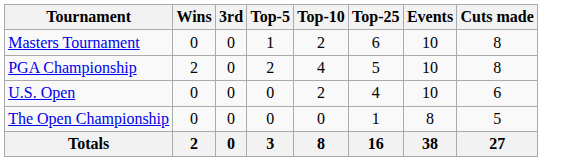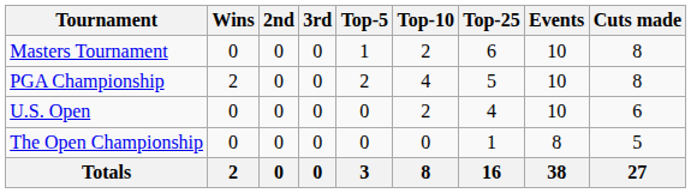+ column: 2nd | 0 | 0 | 0 | 0 | 0
